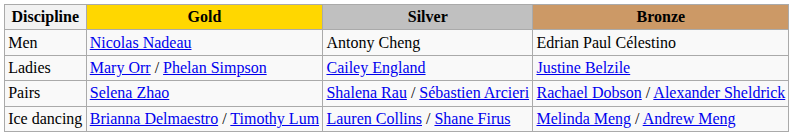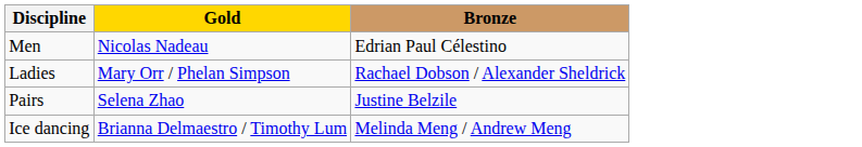- column: Silver | Antony Cheng | Cailey England | Shalena Rau / Sébastien Arcieri | Lauren Collins / Shane Firus
Ladies | Bronze: Justine Belzile -> Rachael Dobson / Alexander Sheldrick
Pairs | Bronze: Rachael Dobson / Alexander Sheldrick -> Justine Belzile
